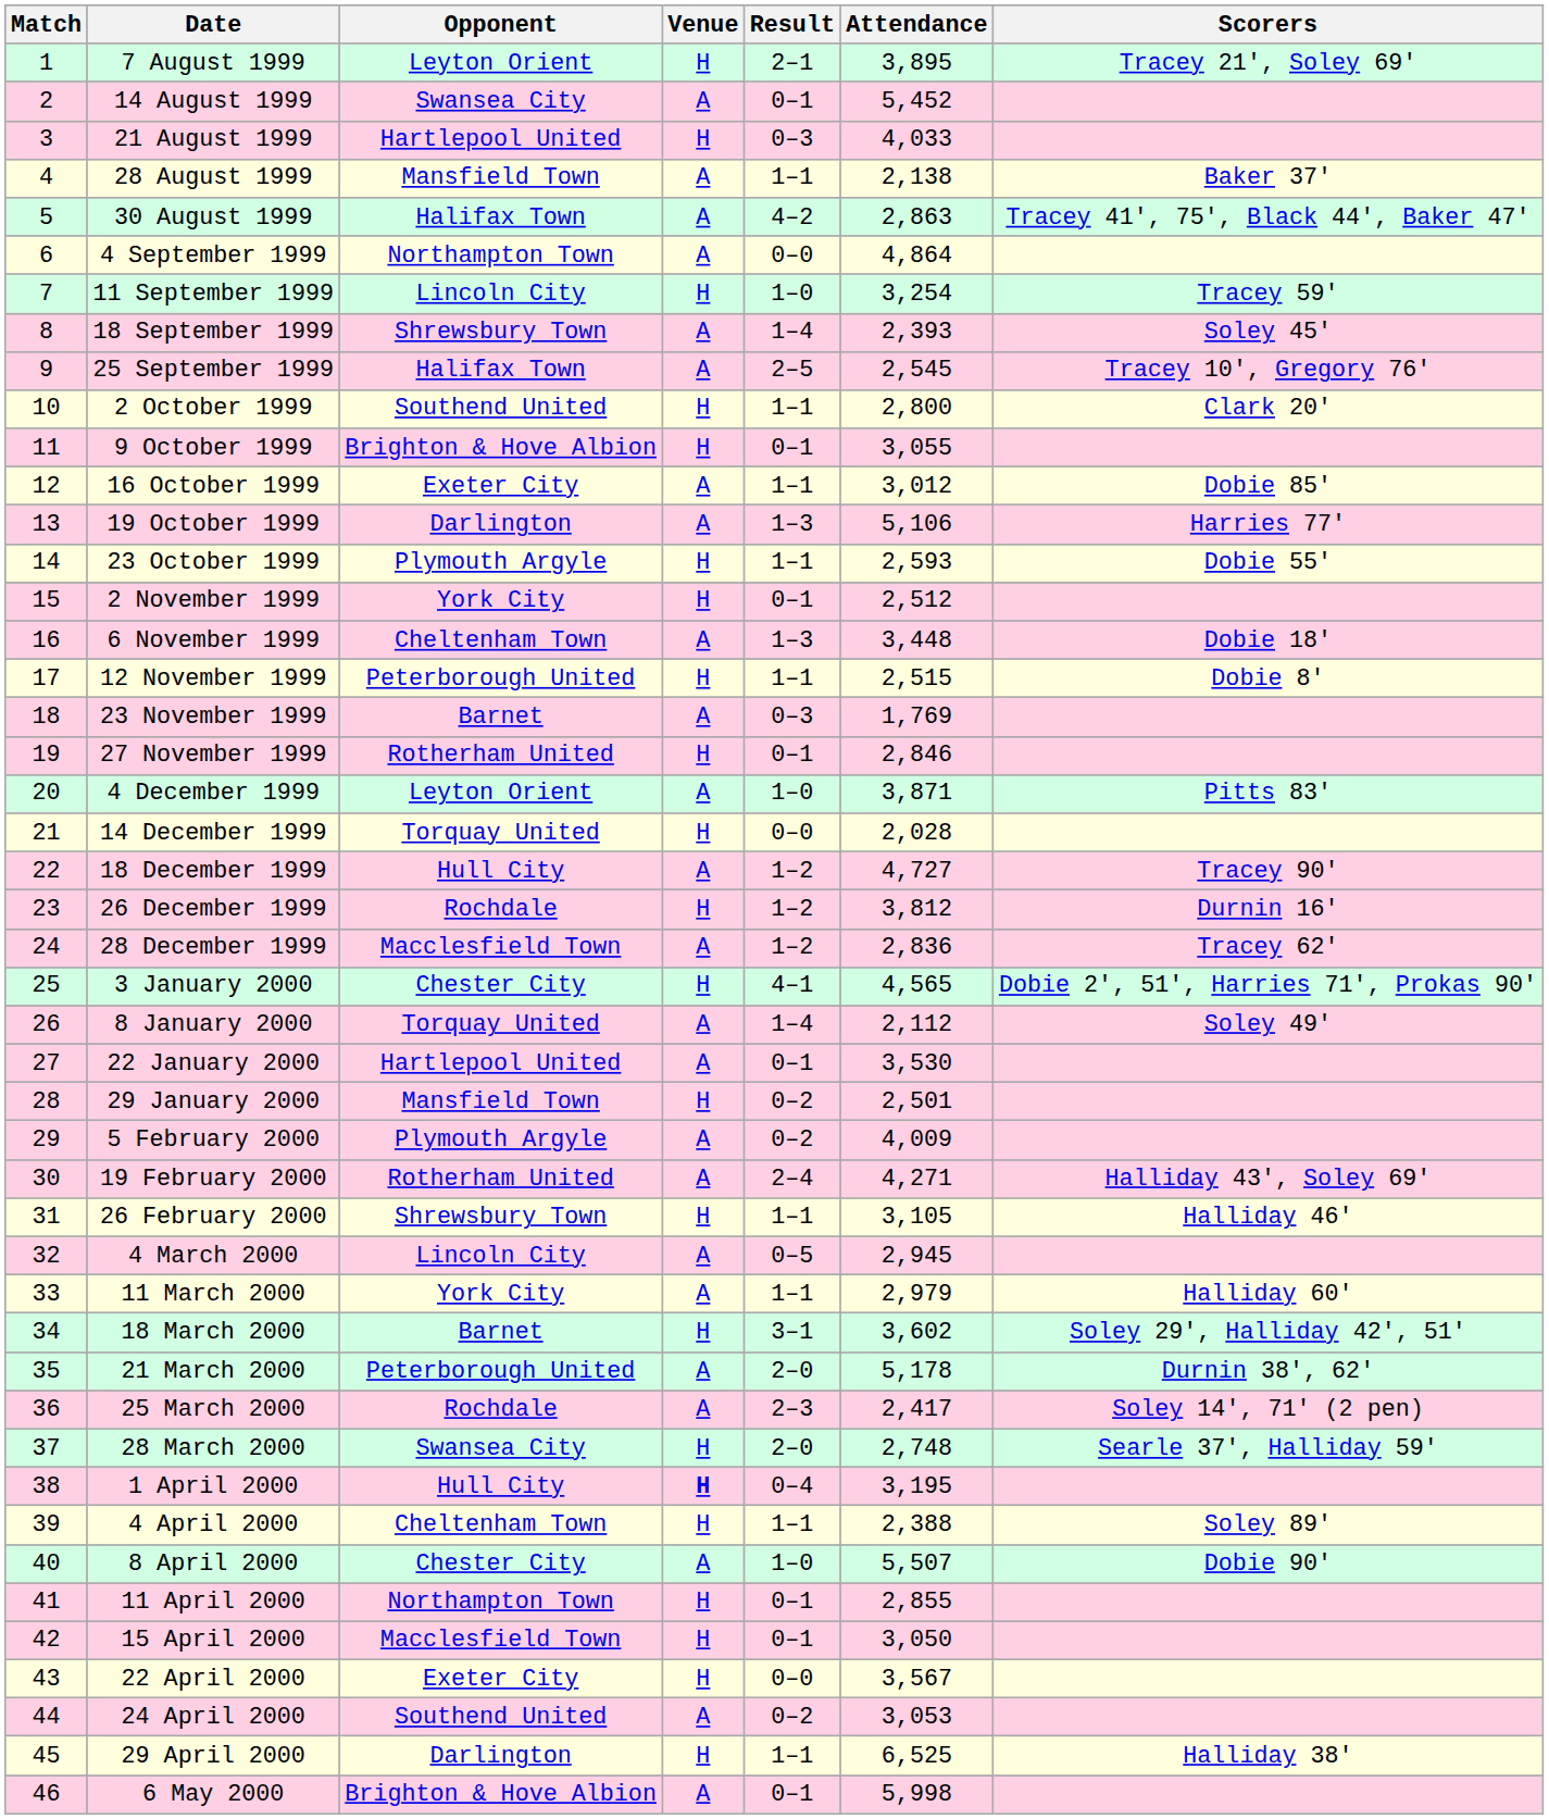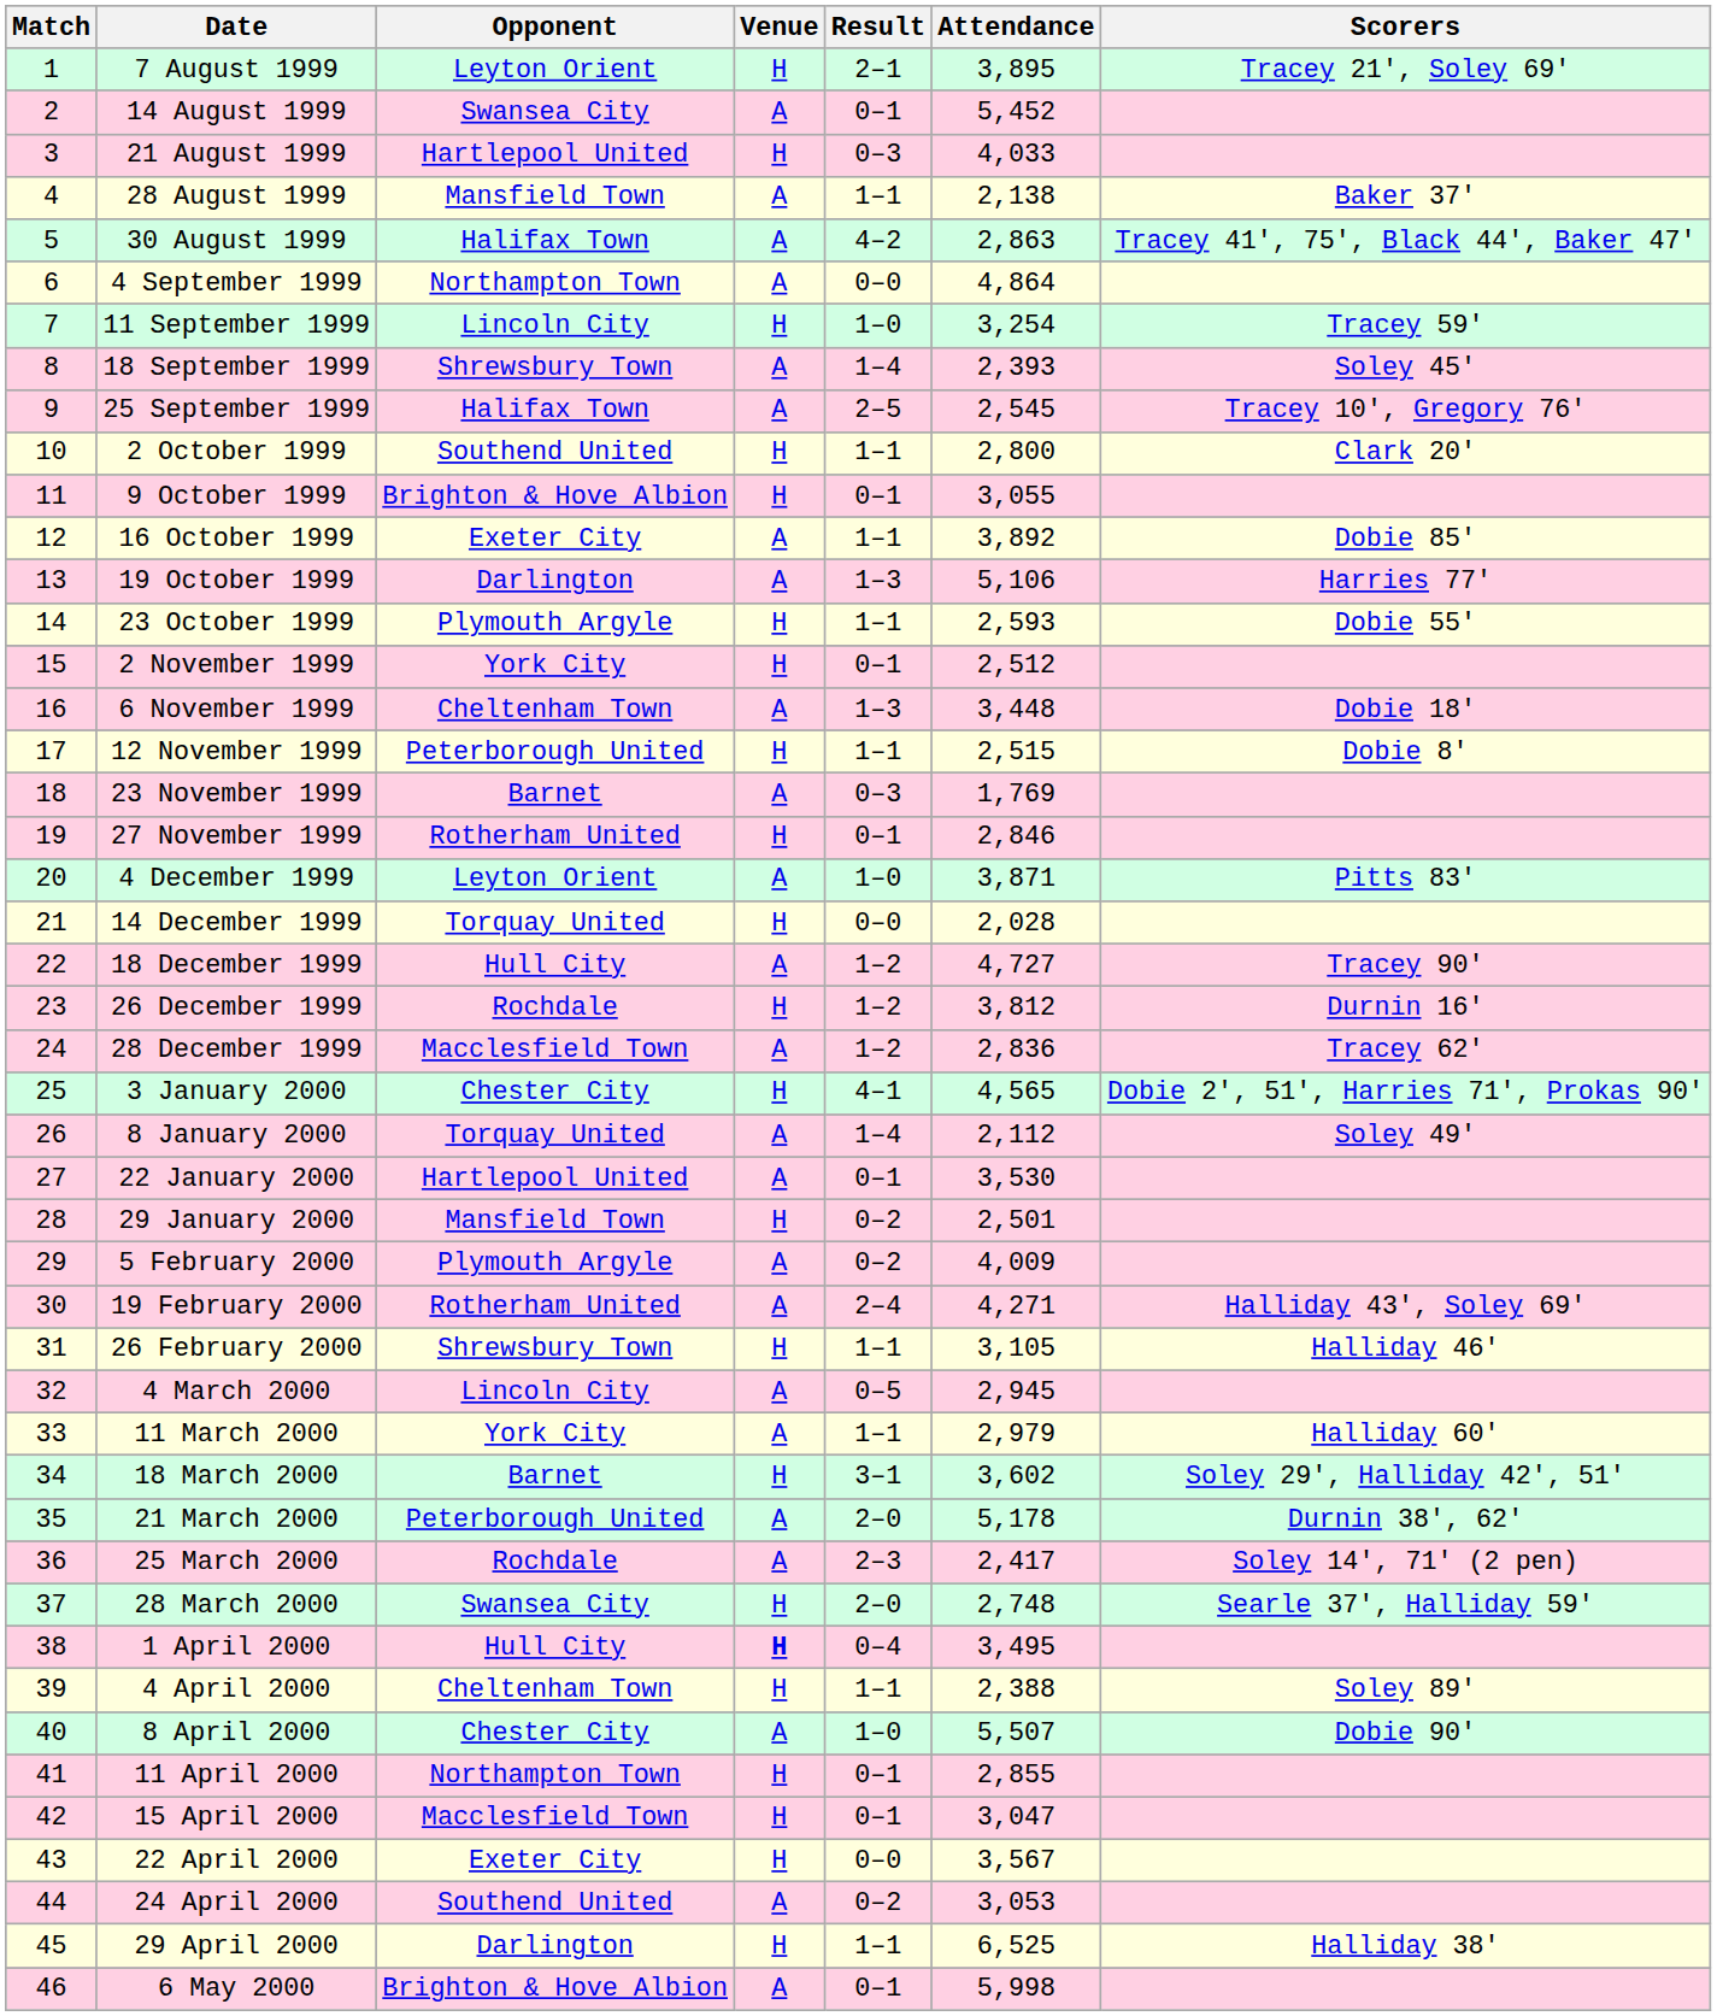16 October 1999 | Attendance: 3,012 -> 3,892
1 April 2000 | Attendance: 3,195 -> 3,495
15 April 2000 | Attendance: 3,050 -> 3,047
